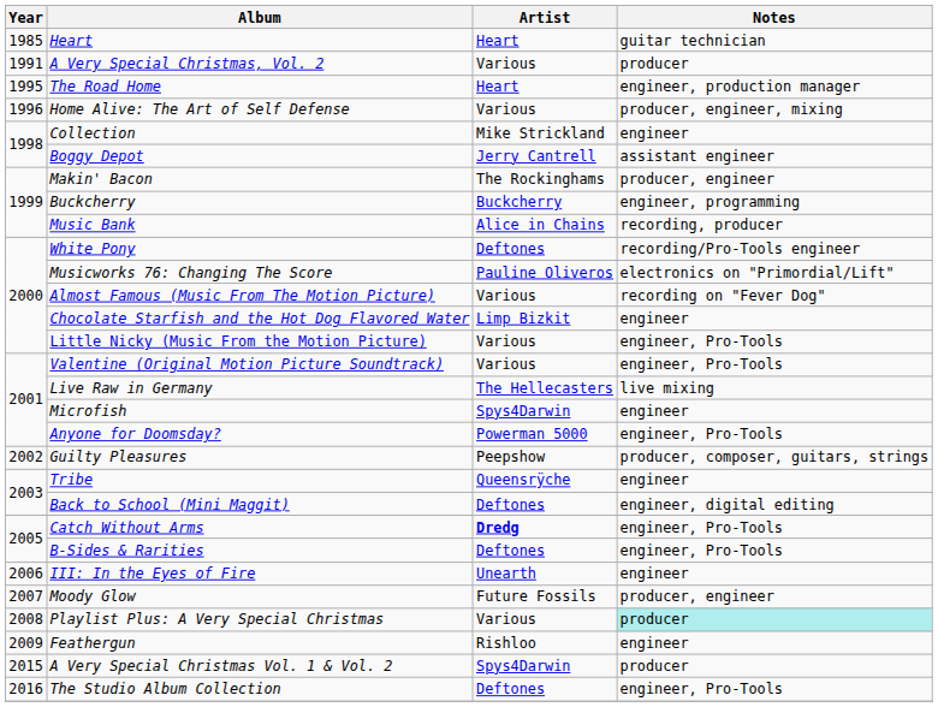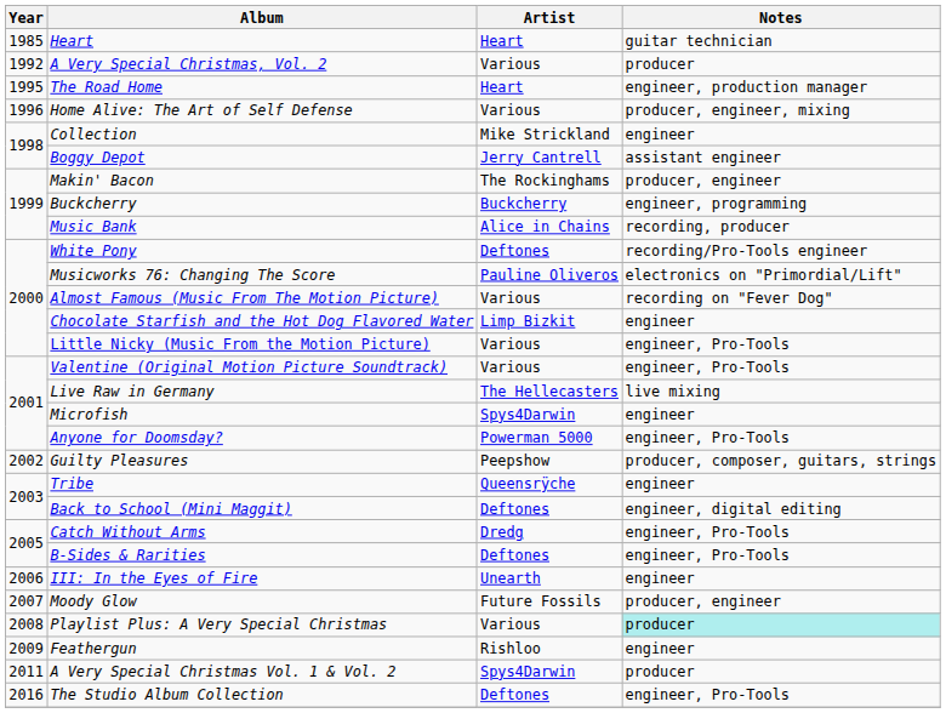A Very Special Christmas, Vol. 2 | Year: 1991 -> 1992
Catch Without Arms | Artist: bold -> normal
A Very Special Christmas Vol. 1 & Vol. 2 | Year: 2015 -> 2011
